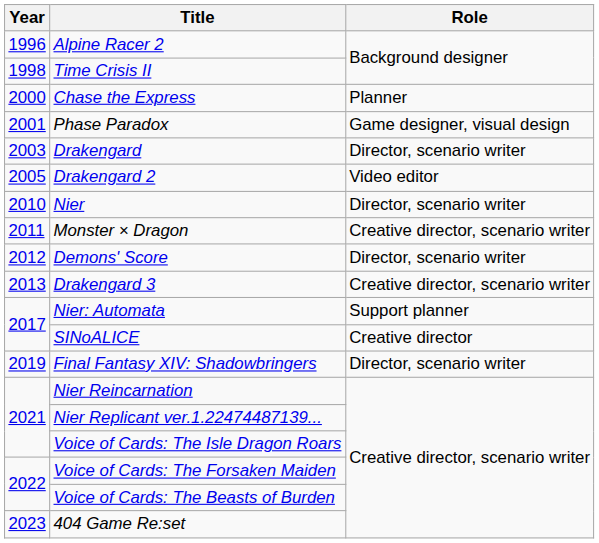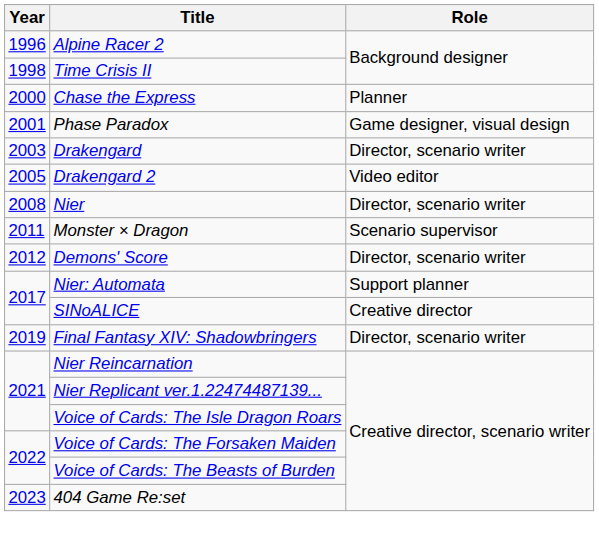Nier | Year: 2010 -> 2008
Monster × Dragon | Role: Creative director, scenario writer -> Scenario supervisor
- row: 2013 | Drakengard 3 | Creative director, scenario writer
